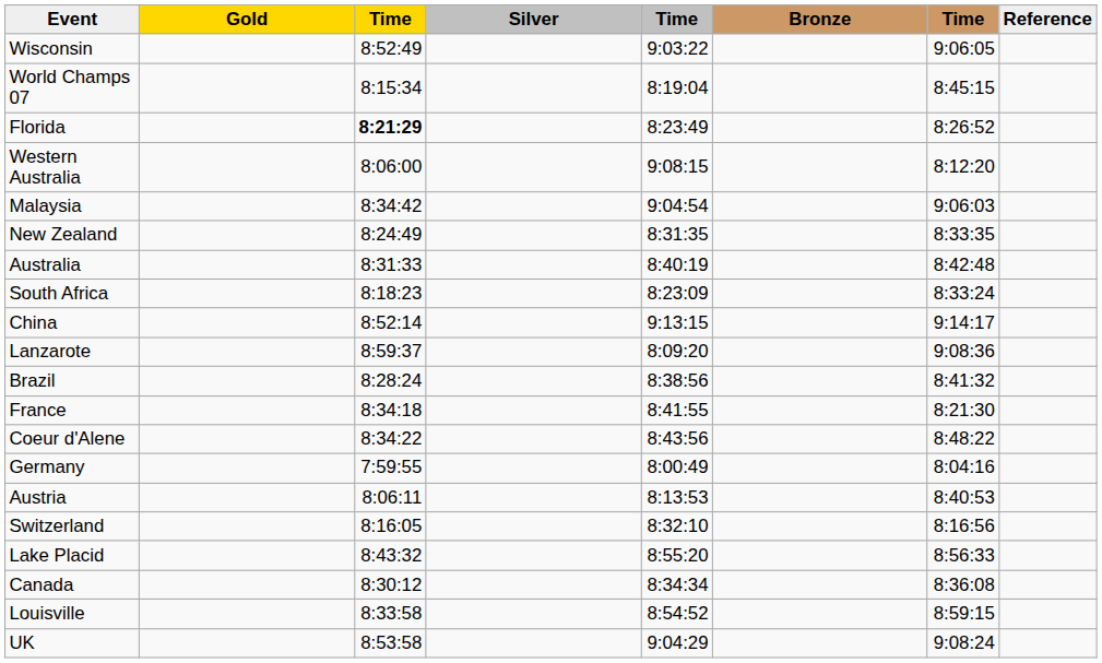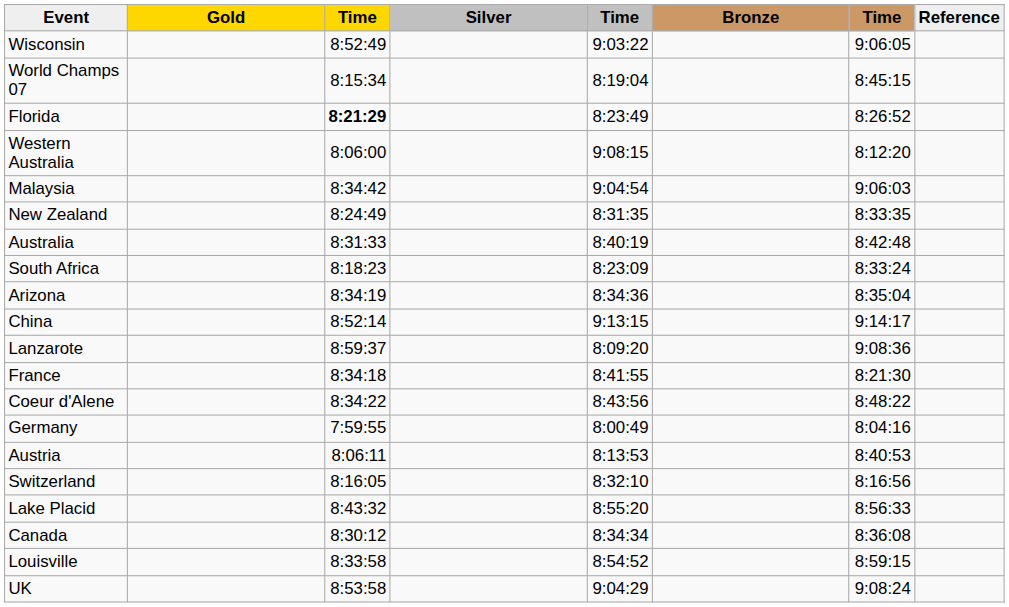+ row: Arizona | 8:34:19 | 8:34:36 | 8:35:04
- row: Brazil | 8:28:24 | 8:38:56 | 8:41:32
